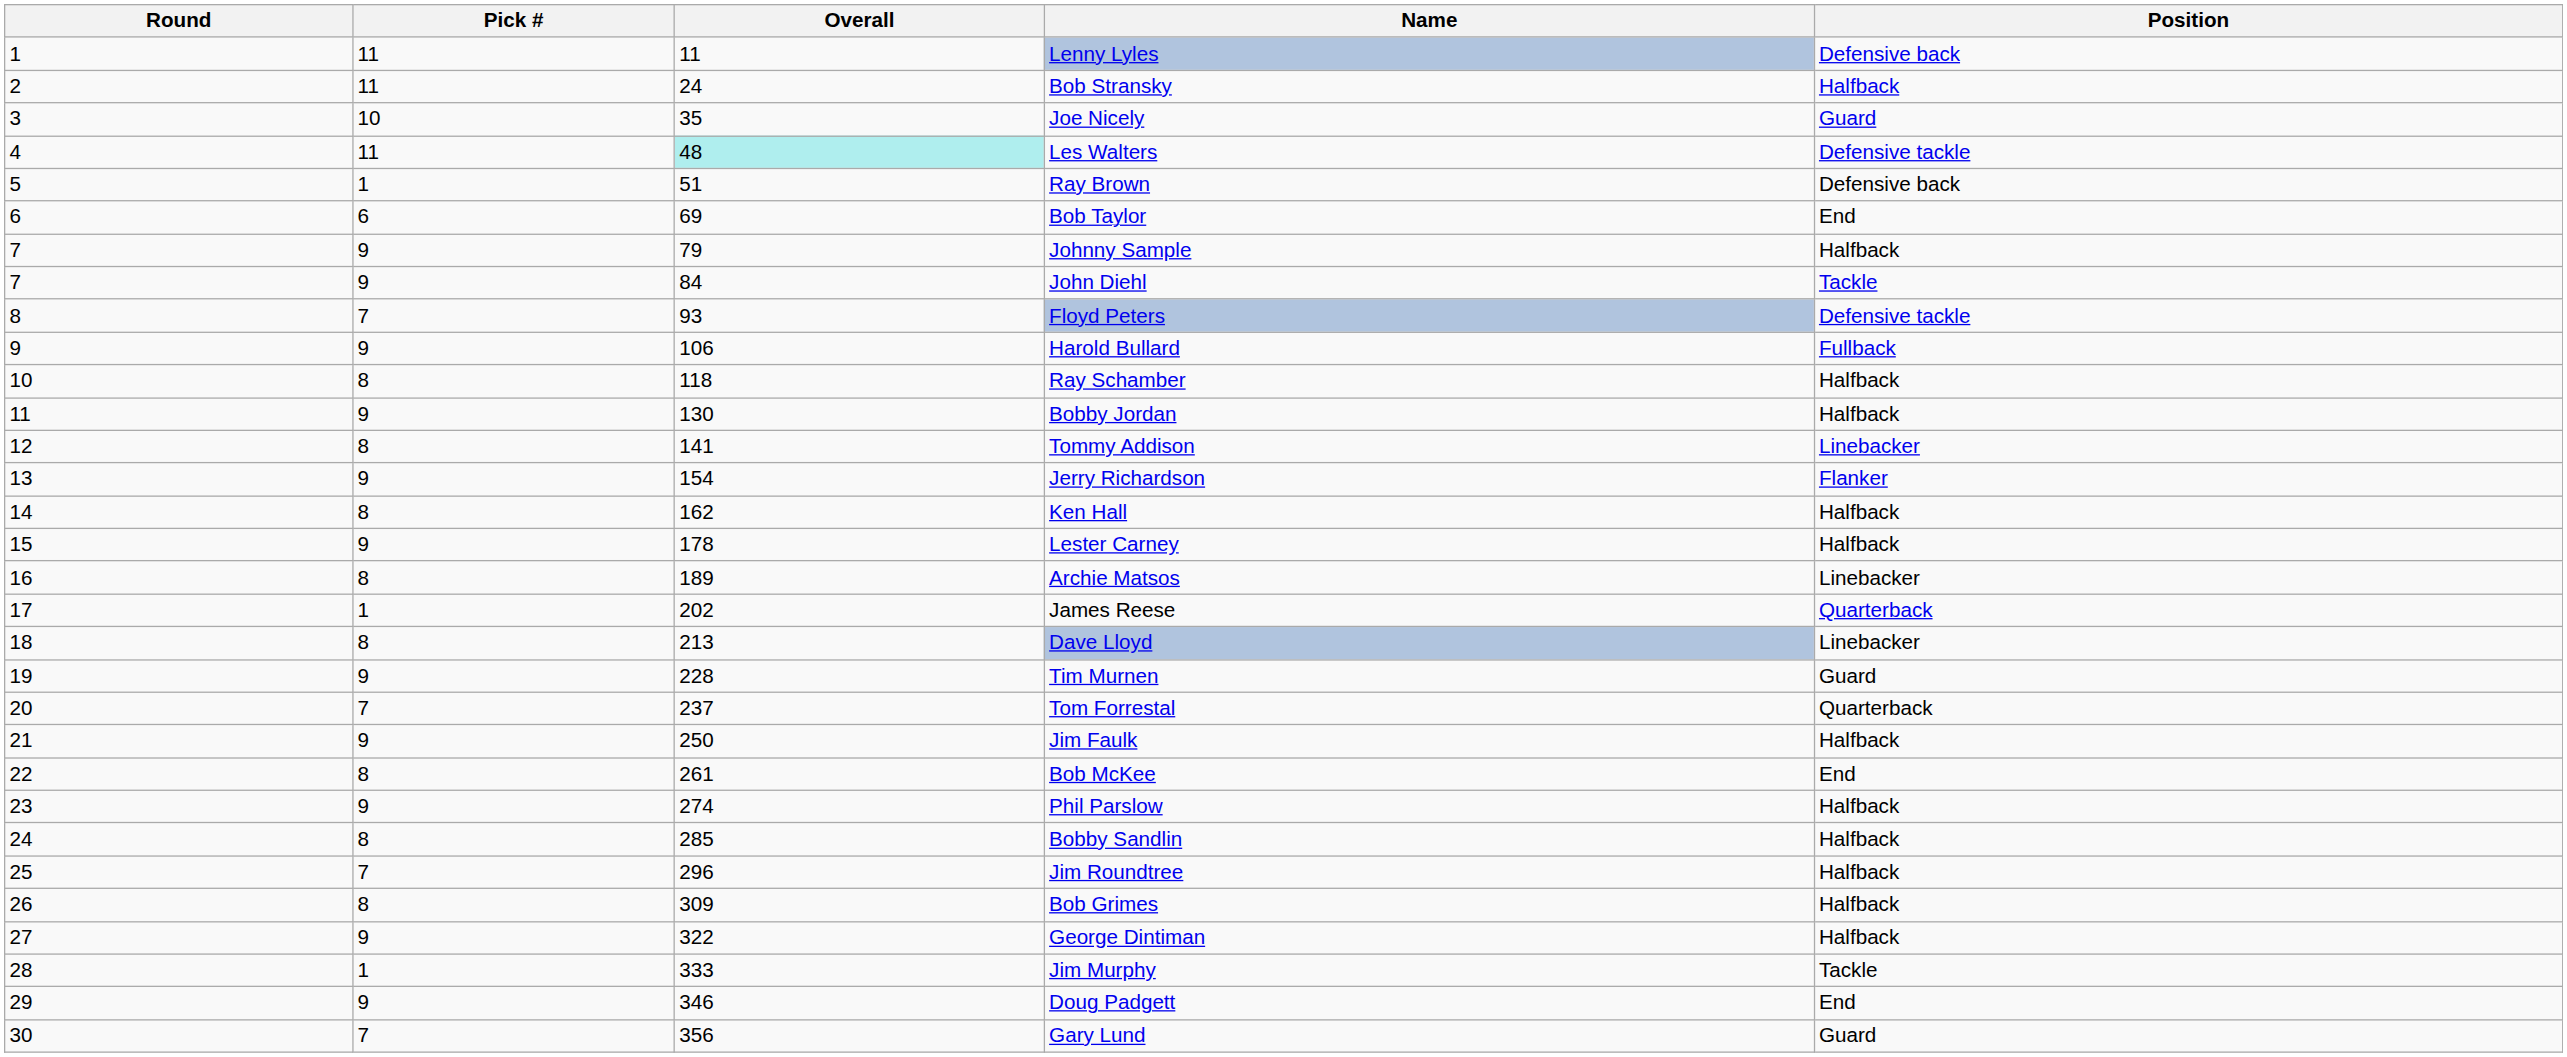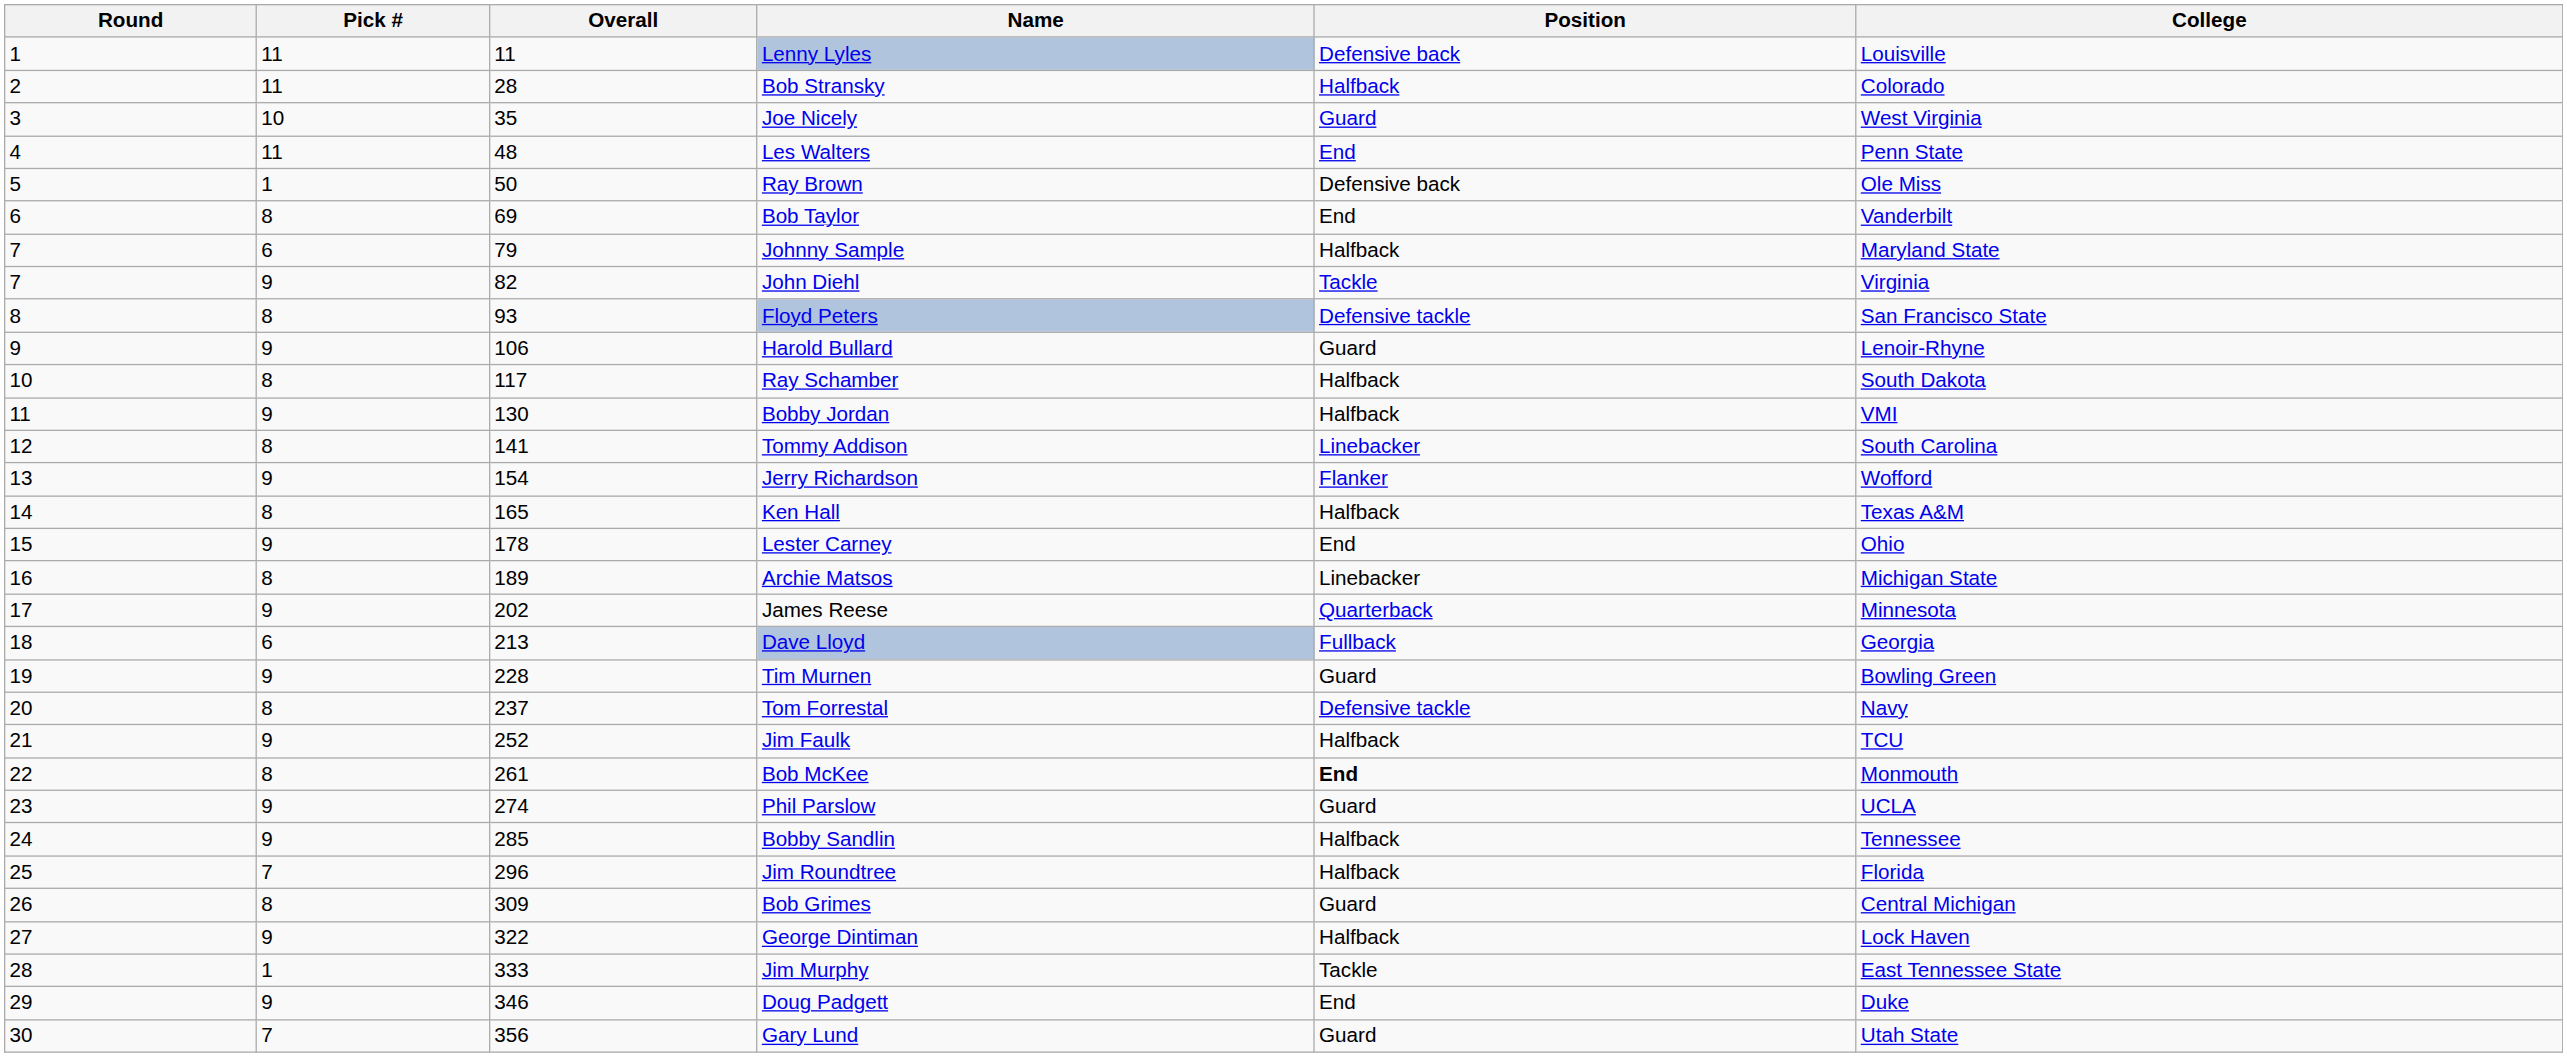+ column: College | Louisville | Colorado | West Virginia | Penn State | Ole Miss | Vanderbilt | Maryland State | Virginia | San Francisco State | Lenoir-Rhyne | South Dakota | VMI | South Carolina | Wofford | Texas A&M | Ohio | Michigan State | Minnesota | Georgia | Bowling Green | Navy | TCU | Monmouth | UCLA | Tennessee | Florida | Central Michigan | Lock Haven | East Tennessee State | Duke | Utah State
Bob Stransky | Overall: 24 -> 28
Les Walters | Overall: paleturquoise background -> no background
Les Walters | Position: Defensive tackle -> End
Ray Brown | Overall: 51 -> 50
Bob Taylor | Pick #: 6 -> 8
Johnny Sample | Pick #: 9 -> 6
John Diehl | Overall: 84 -> 82
Floyd Peters | Pick #: 7 -> 8
Harold Bullard | Position: Fullback -> Guard
Ray Schamber | Overall: 118 -> 117
Ken Hall | Overall: 162 -> 165
Lester Carney | Position: Halfback -> End
James Reese | Pick #: 1 -> 9
Dave Lloyd | Pick #: 8 -> 6
Dave Lloyd | Position: Linebacker -> Fullback
Tom Forrestal | Pick #: 7 -> 8
Tom Forrestal | Position: Quarterback -> Defensive tackle
Jim Faulk | Overall: 250 -> 252
Bob McKee | Position: normal -> bold
Phil Parslow | Position: Halfback -> Guard
Bobby Sandlin | Pick #: 8 -> 9
Bob Grimes | Position: Halfback -> Guard
